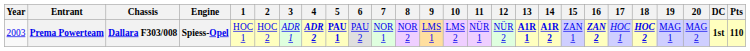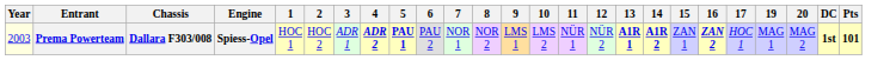- column: 18 | HOC 2
Prema Powerteam | Year: no background -> lightyellow background
Prema Powerteam | Pts: 110 -> 101
